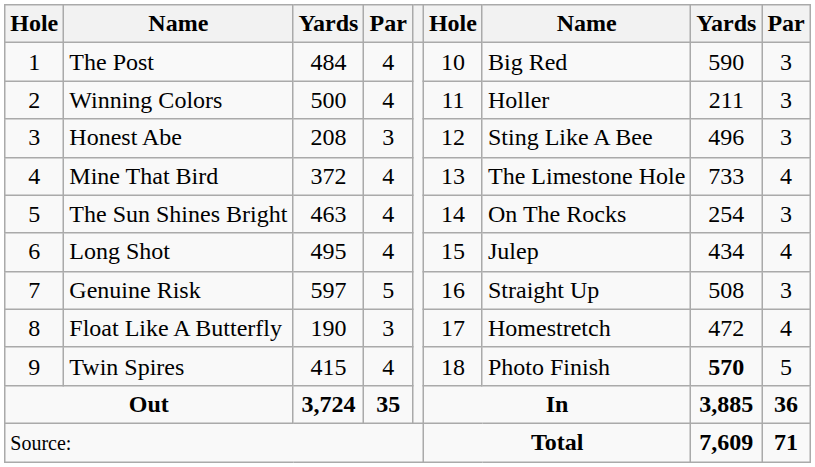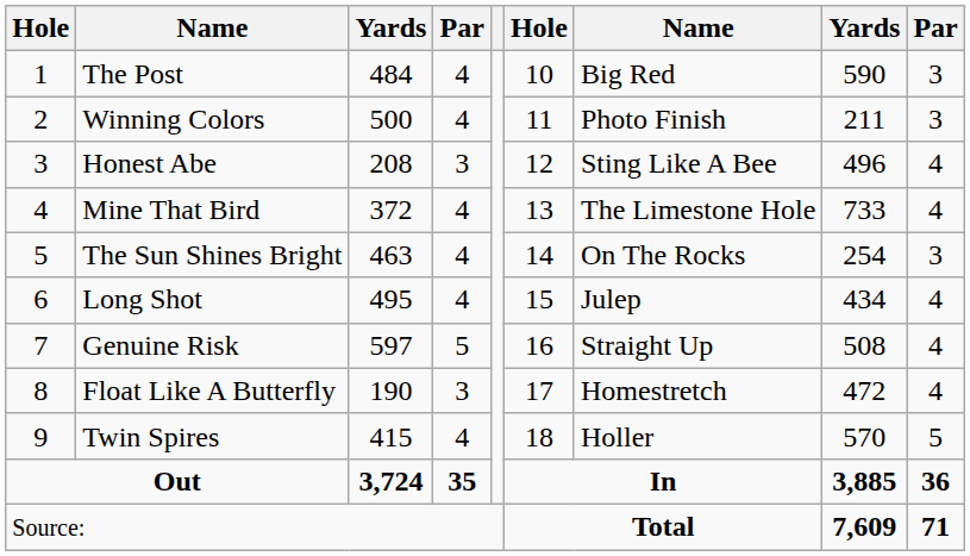Winning Colors | column 7: Holler -> Photo Finish
Honest Abe | column 9: 3 -> 4
Genuine Risk | column 9: 3 -> 4
Twin Spires | column 7: Photo Finish -> Holler
Twin Spires | column 8: bold -> normal
